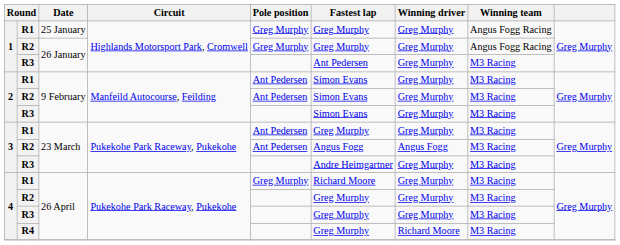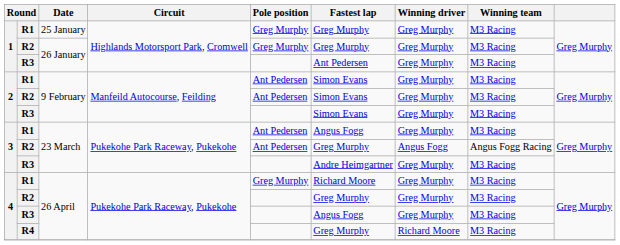25 January | Winning team: Angus Fogg Racing -> M3 Racing
R2 / 26 January | Winning team: Angus Fogg Racing -> M3 Racing
R1 / 23 March | Fastest lap: Greg Murphy -> Angus Fogg
R2 / 23 March | Fastest lap: Angus Fogg -> Greg Murphy
R2 / 23 March | Winning team: M3 Racing -> Angus Fogg Racing
R3 / 26 April | Fastest lap: Greg Murphy -> Angus Fogg
